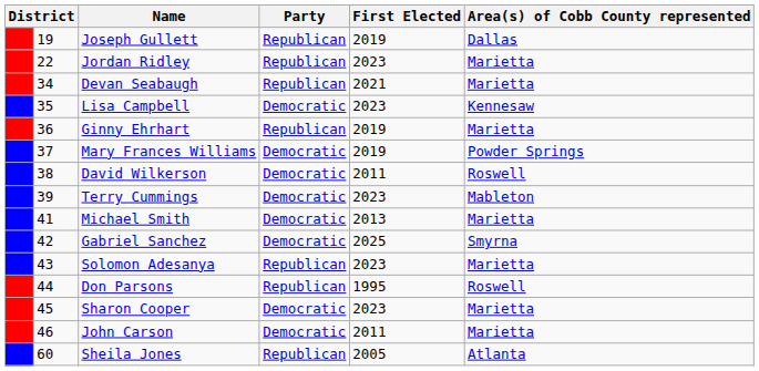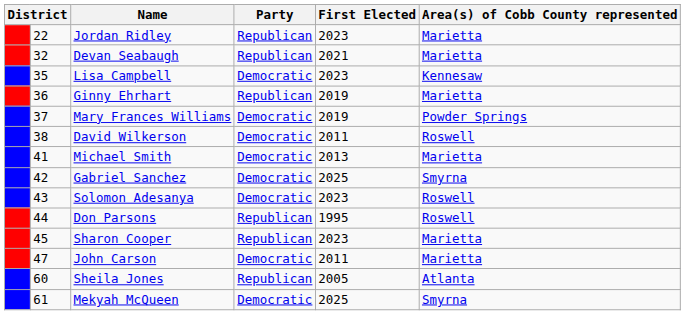- row: 19 | Joseph Gullett | Republican | 2019 | Dallas
Devan Seabaugh | column 2: 34 -> 32
- row: 39 | Terry Cummings | Democratic | 2023 | Mableton
Solomon Adesanya | Party: Republican -> Democratic
Solomon Adesanya | Area(s) of Cobb County represented: Marietta -> Roswell
Sharon Cooper | Party: Democratic -> Republican
John Carson | column 2: 46 -> 47
+ row: 61 | Mekyah McQueen | Democratic | 2025 | Smyrna
